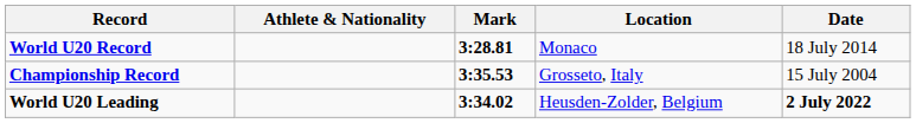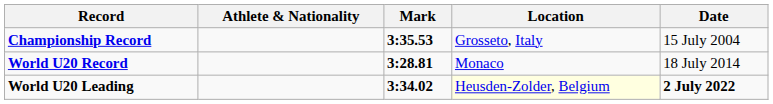rows swapped: World U20 Record <-> Championship Record
World U20 Leading | Location: no background -> lightyellow background
